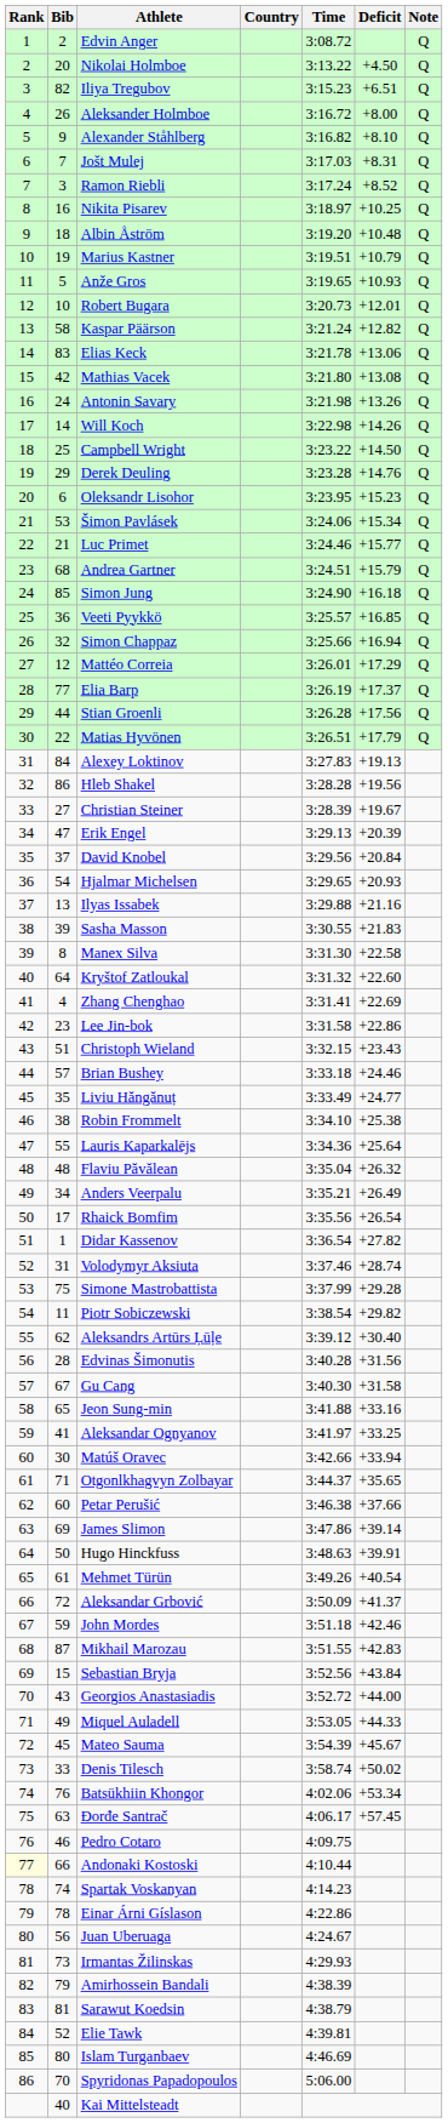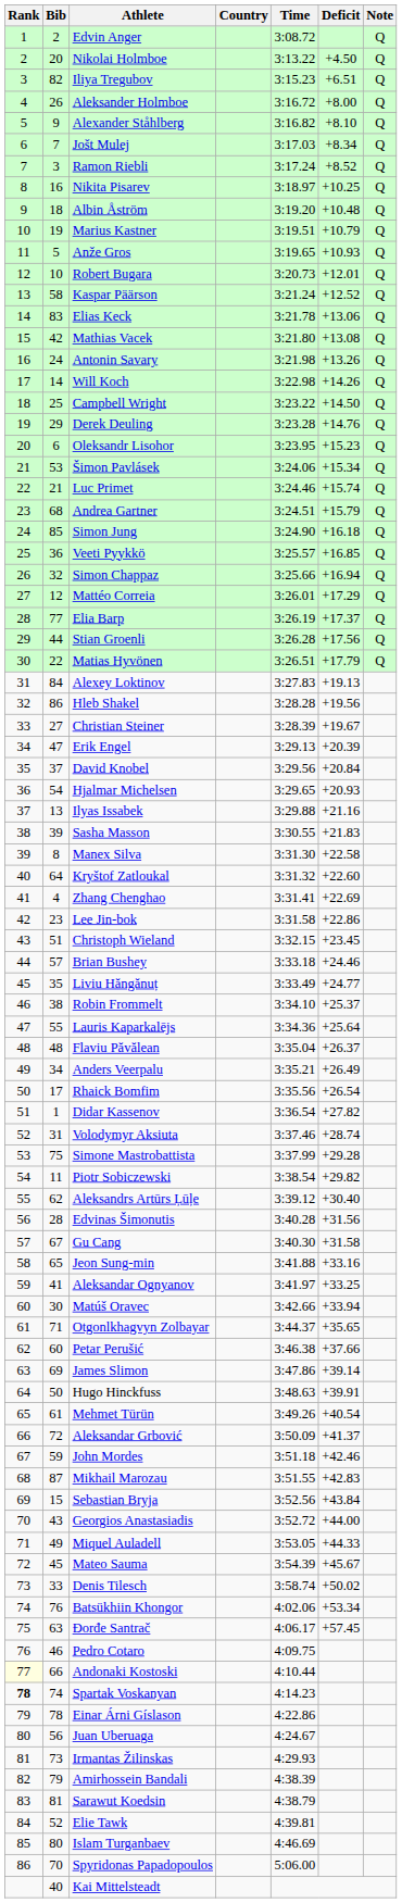Jošt Mulej | Deficit: +8.31 -> +8.34
Kaspar Päärson | Deficit: +12.82 -> +12.52
Luc Primet | Deficit: +15.77 -> +15.74
Christoph Wieland | Deficit: +23.43 -> +23.45
Robin Frommelt | Deficit: +25.38 -> +25.37
Flaviu Păvălean | Deficit: +26.32 -> +26.37
Spartak Voskanyan | Rank: normal -> bold
